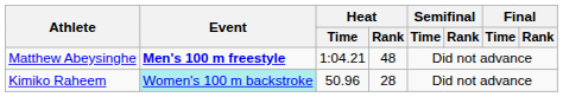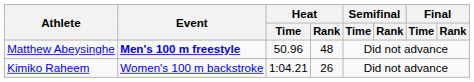Matthew Abeysinghe | Heat / Time: 1:04.21 -> 50.96
Kimiko Raheem | Event: paleturquoise background -> no background
Kimiko Raheem | Heat / Time: 50.96 -> 1:04.21
Kimiko Raheem | Heat / Rank: 28 -> 26
